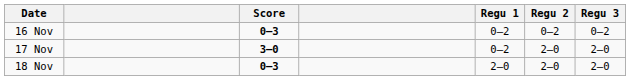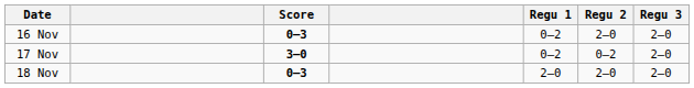16 Nov | Regu 2: 0–2 -> 2–0
16 Nov | Regu 3: 0–2 -> 2–0
17 Nov | Regu 2: 2–0 -> 0–2
